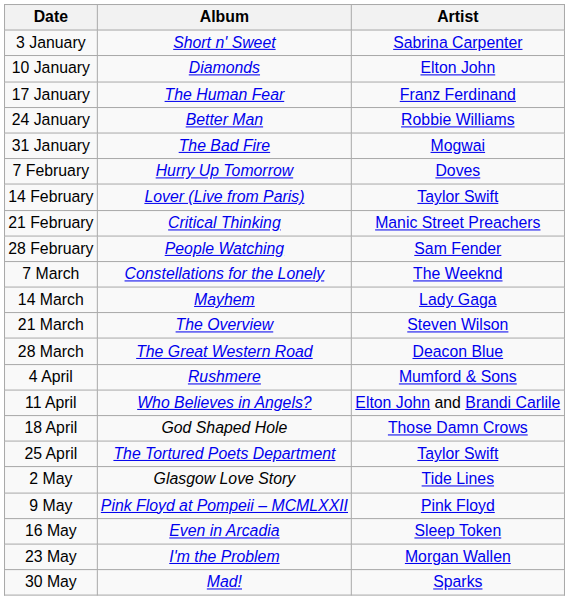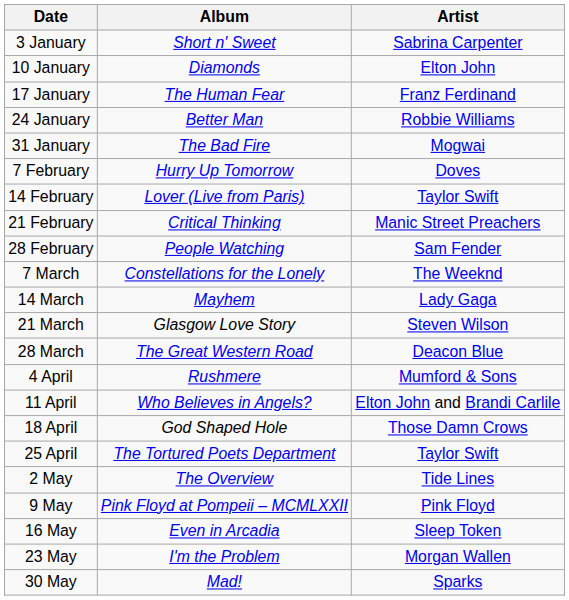21 March | Album: The Overview -> Glasgow Love Story
2 May | Album: Glasgow Love Story -> The Overview
